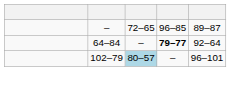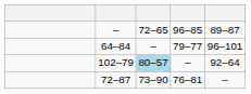64–84 | column 4: bold -> normal
64–84 | column 5: 92–64 -> 96–101
102–79 | column 5: 96–101 -> 92–64
+ row: 72–87 | 73–90 | 76–81 | –
